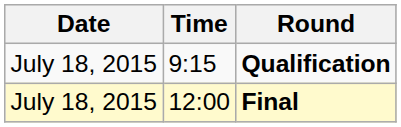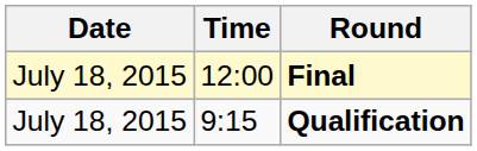rows swapped: Qualification <-> Final
